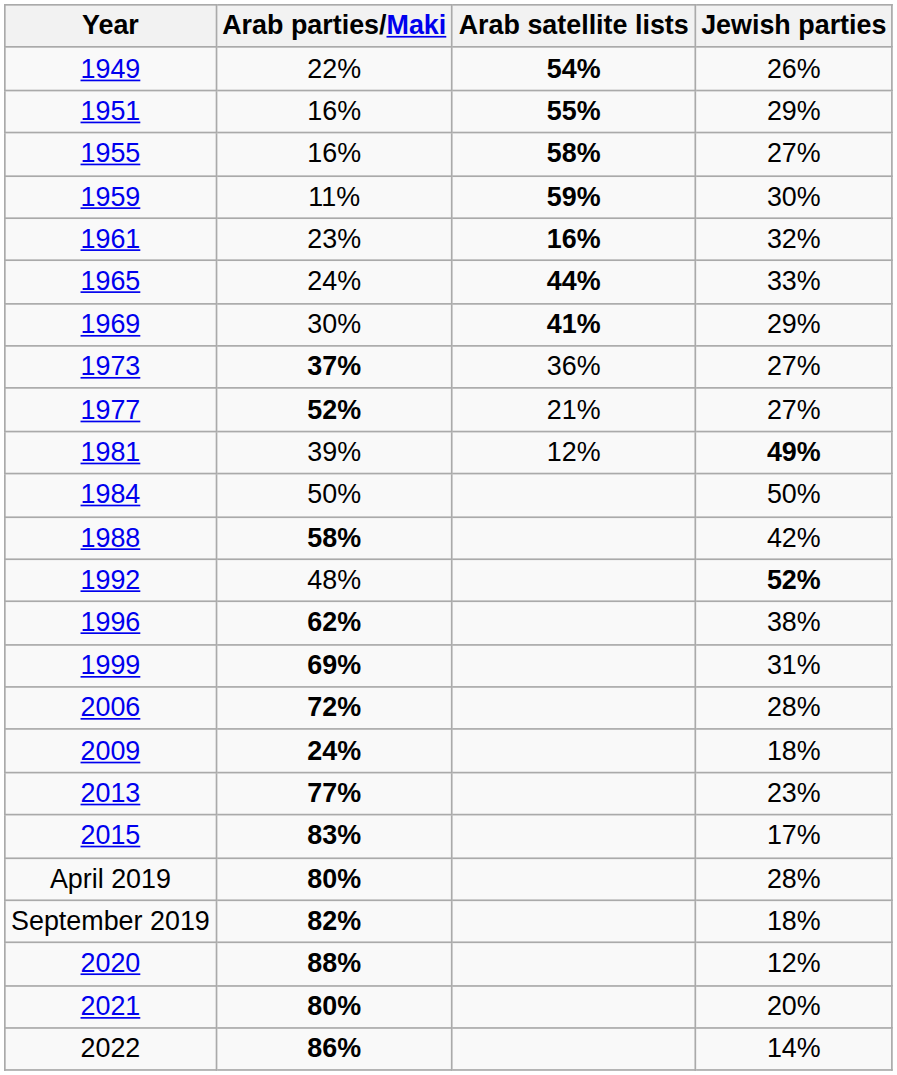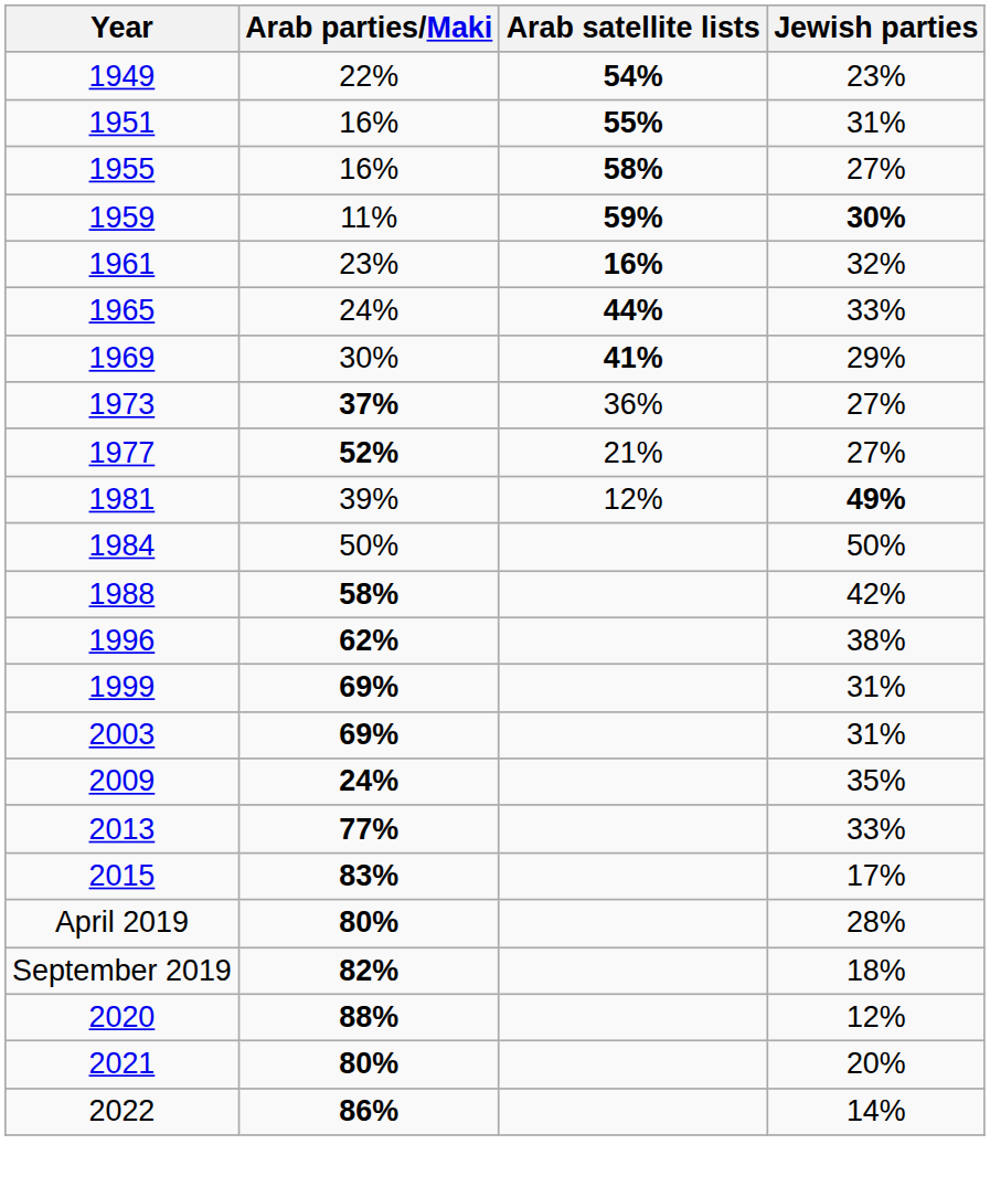1949 | Jewish parties: 26% -> 23%
1951 | Jewish parties: 29% -> 31%
1959 | Jewish parties: normal -> bold
- row: 1992 | 48% | 52%
+ row: 2003 | 69% | 31%
- row: 2006 | 72% | 28%
2009 | Jewish parties: 18% -> 35%
2013 | Jewish parties: 23% -> 33%
